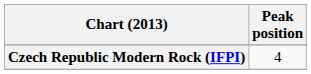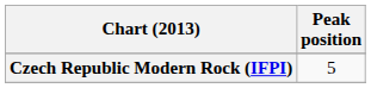Czech Republic Modern Rock (IFPI) | Peak position: 4 -> 5
